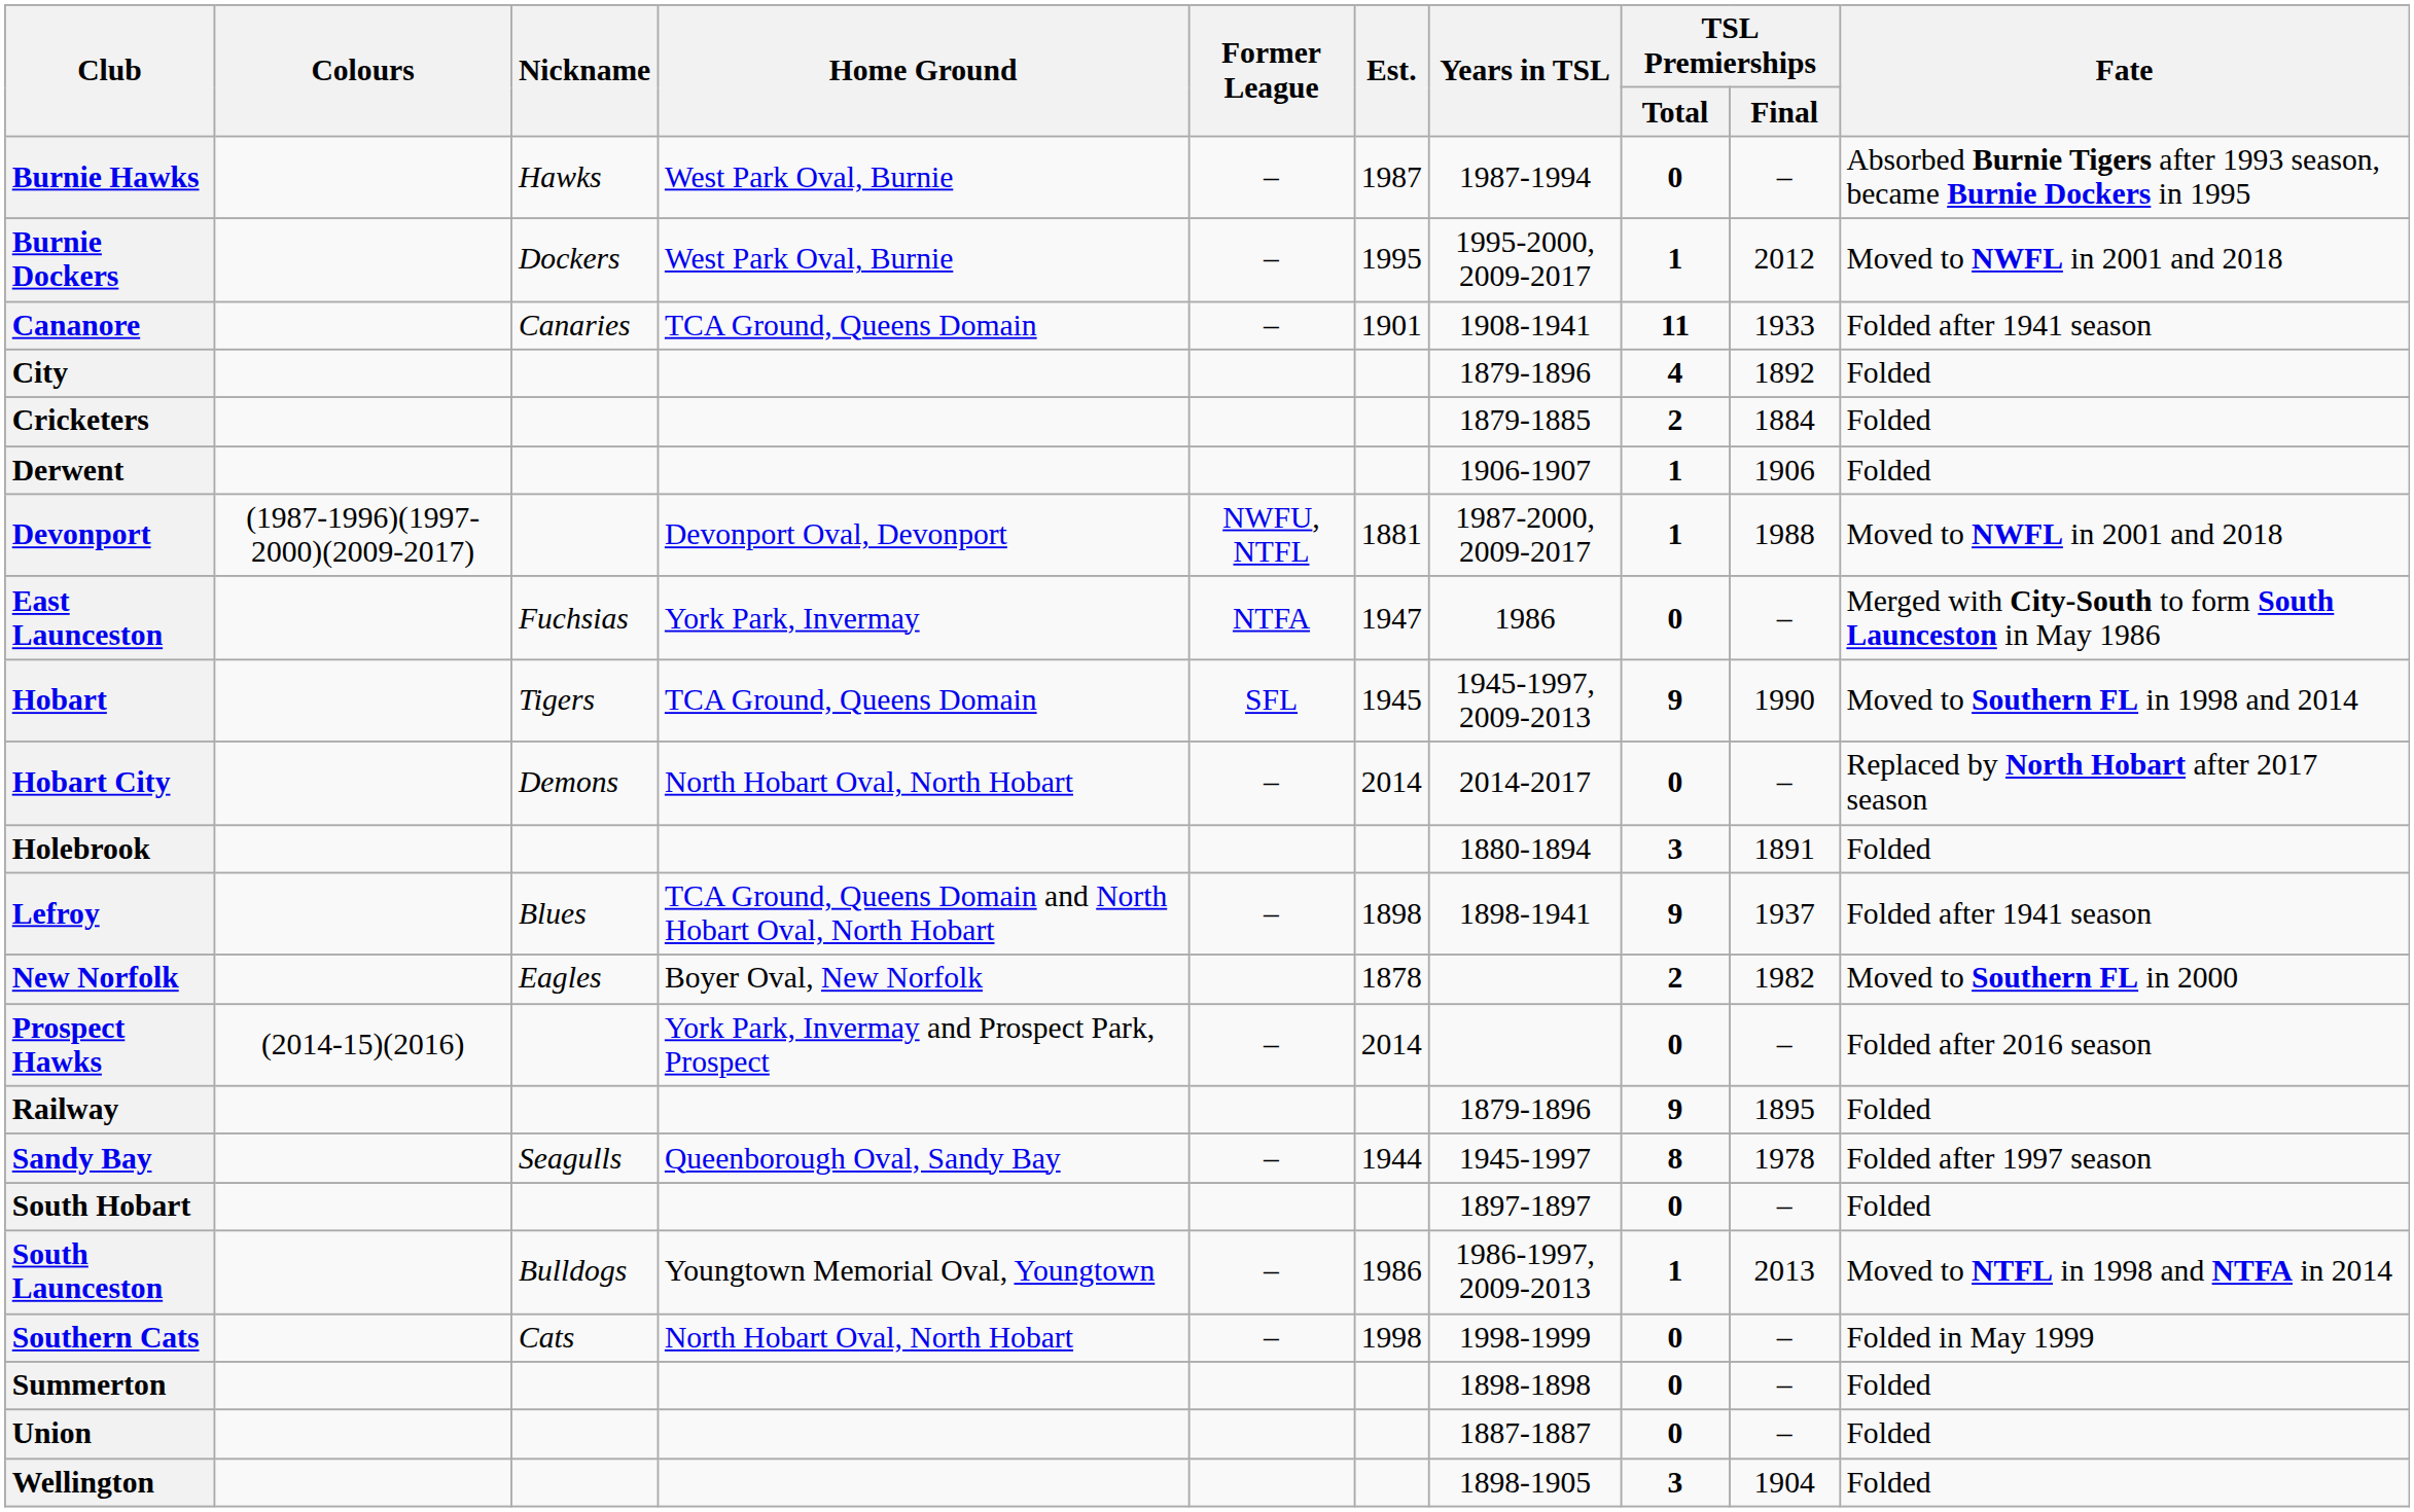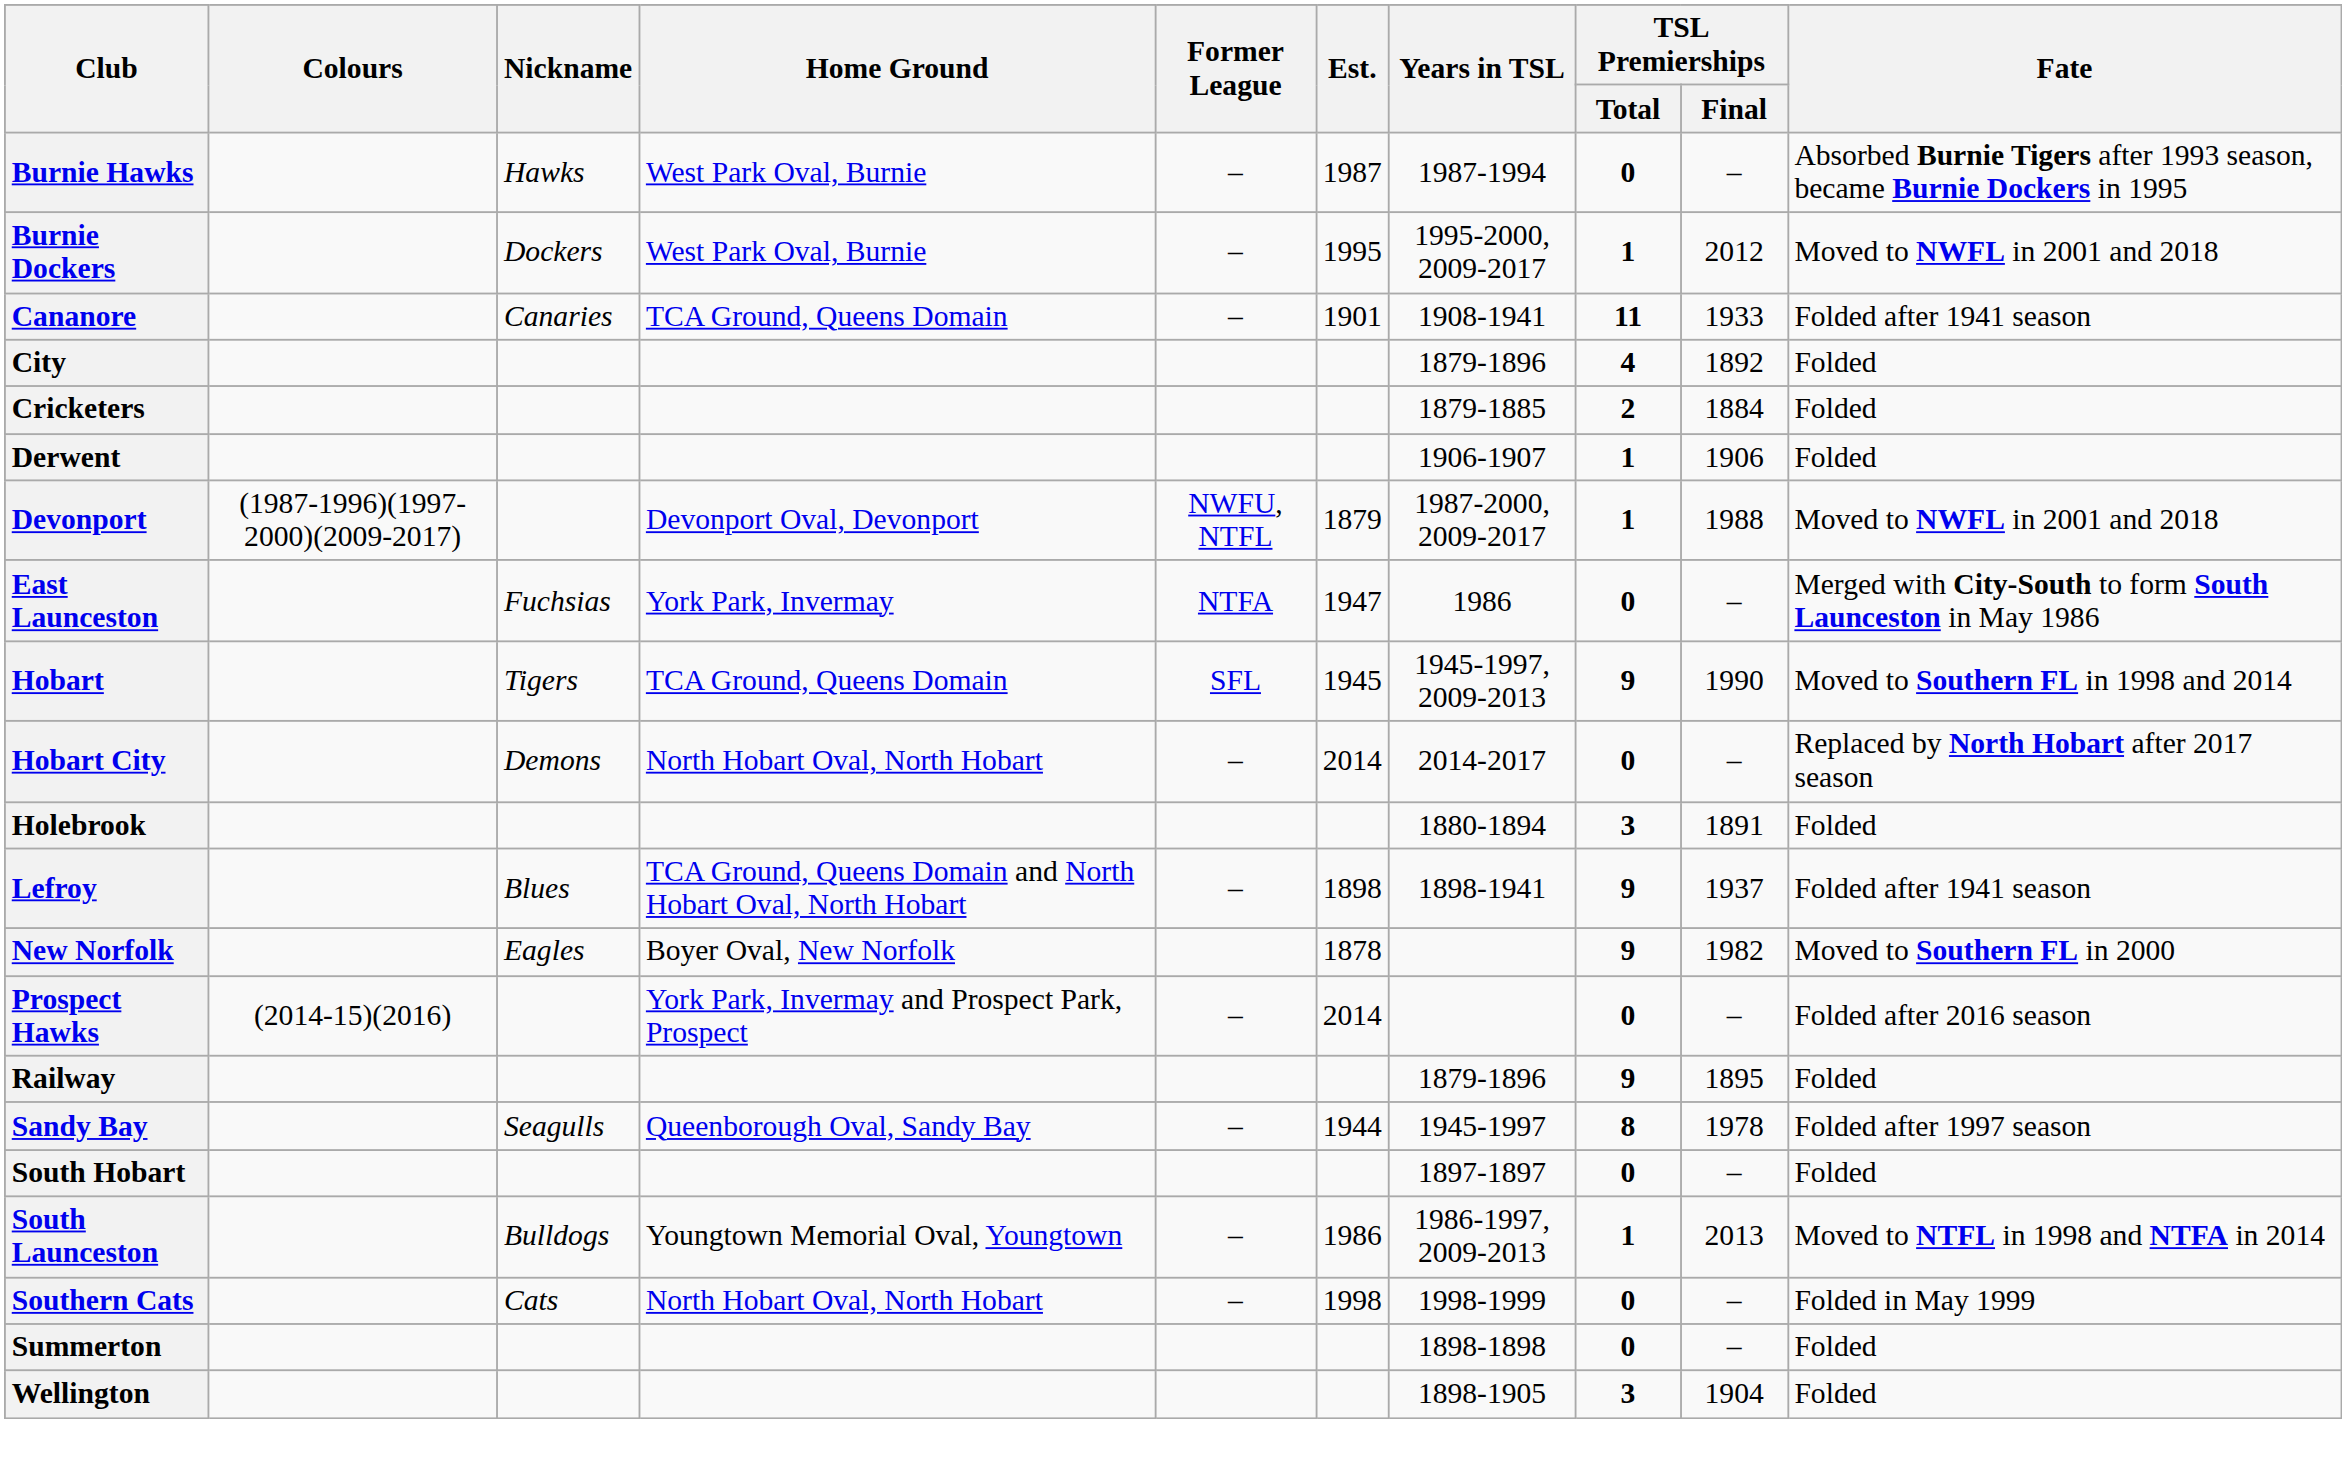Devonport | Est.: 1881 -> 1879
New Norfolk | TSL Premierships / Total: 2 -> 9
- row: Union | 1887-1887 | 0 | – | Folded
